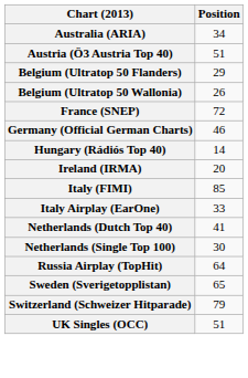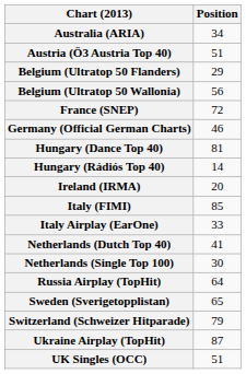Belgium (Ultratop 50 Wallonia) | Position: 26 -> 56
+ row: Hungary (Dance Top 40) | 81
+ row: Ukraine Airplay (TopHit) | 87
